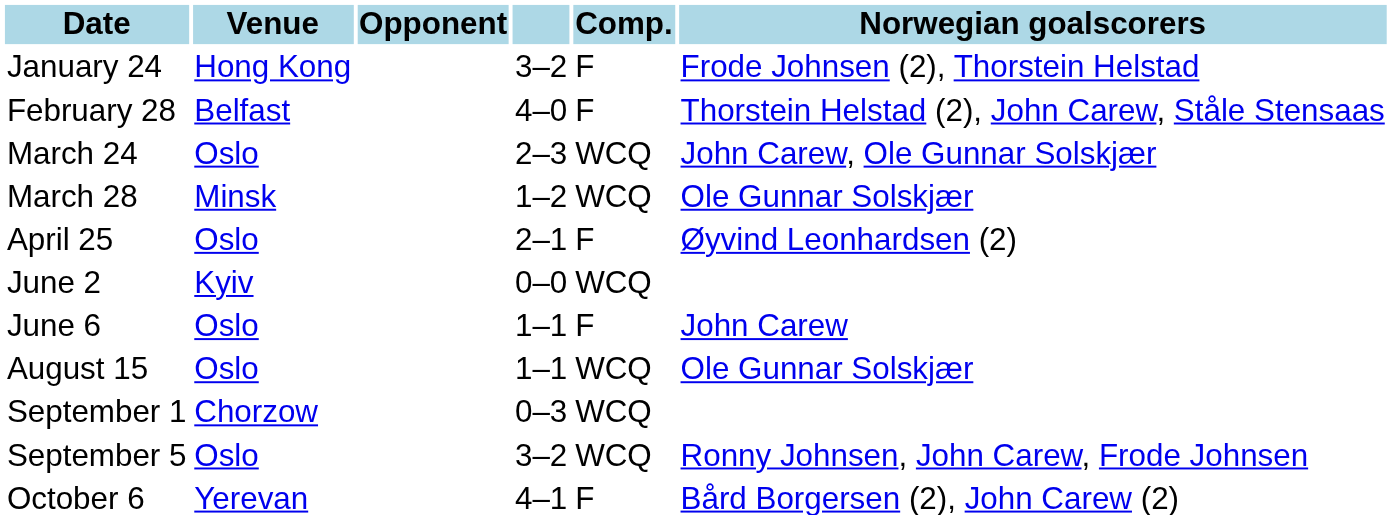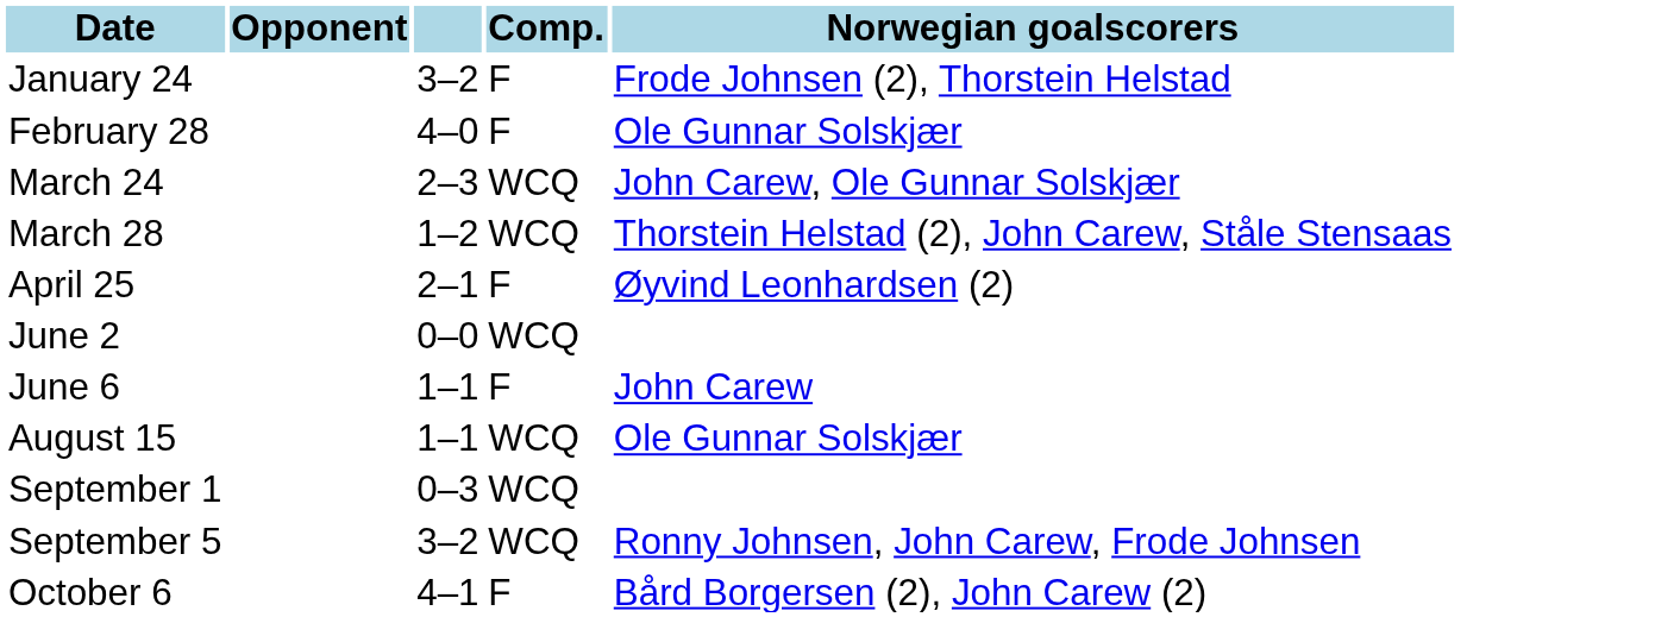- column: Venue | Hong Kong | Belfast | Oslo | Minsk | Oslo | Kyiv | Oslo | Oslo | Chorzow | Oslo | Yerevan
February 28 | Norwegian goalscorers: Thorstein Helstad (2), John Carew, Ståle Stensaas -> Ole Gunnar Solskjær
March 28 | Norwegian goalscorers: Ole Gunnar Solskjær -> Thorstein Helstad (2), John Carew, Ståle Stensaas
